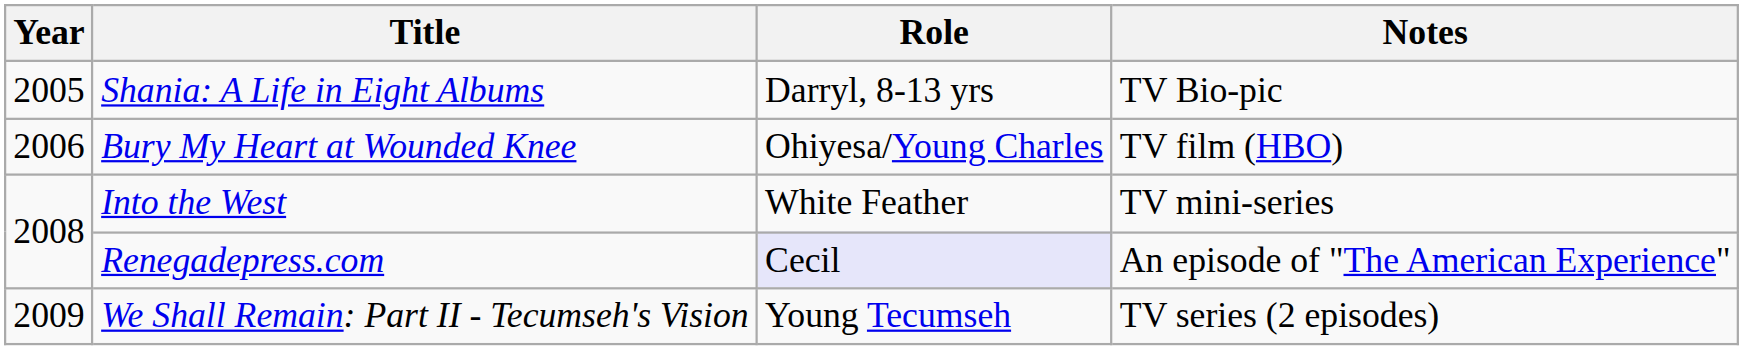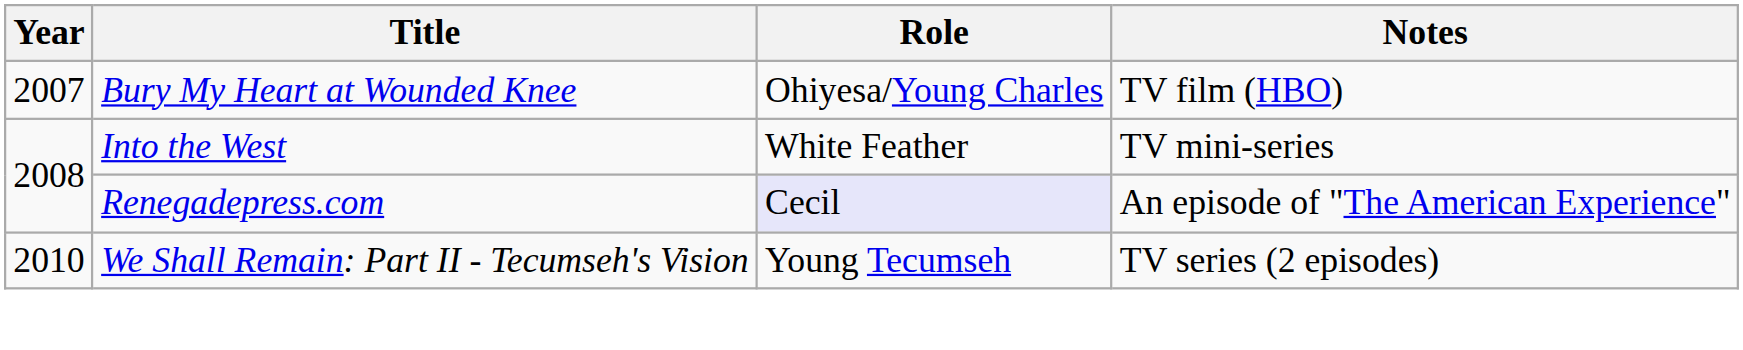- row: 2005 | Shania: A Life in Eight Albums | Darryl, 8-13 yrs | TV Bio-pic
Bury My Heart at Wounded Knee | Year: 2006 -> 2007
We Shall Remain: Part II - Tecumseh's Vision | Year: 2009 -> 2010
